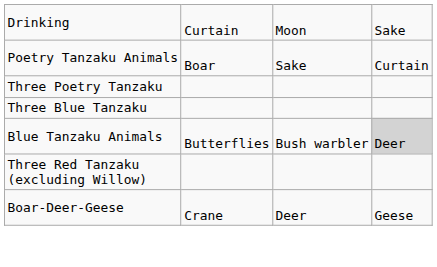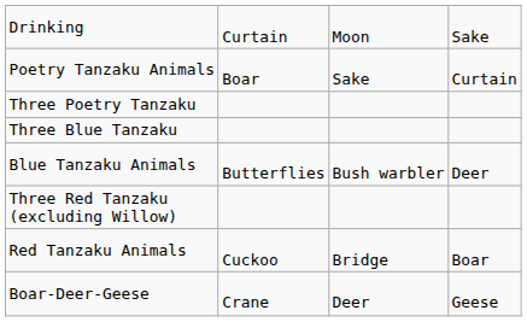Blue Tanzaku Animals | column 4: lightgrey background -> no background
+ row: Red Tanzaku Animals | Cuckoo | Bridge | Boar
